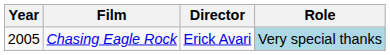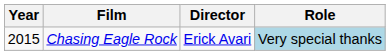Chasing Eagle Rock | Year: 2005 -> 2015
